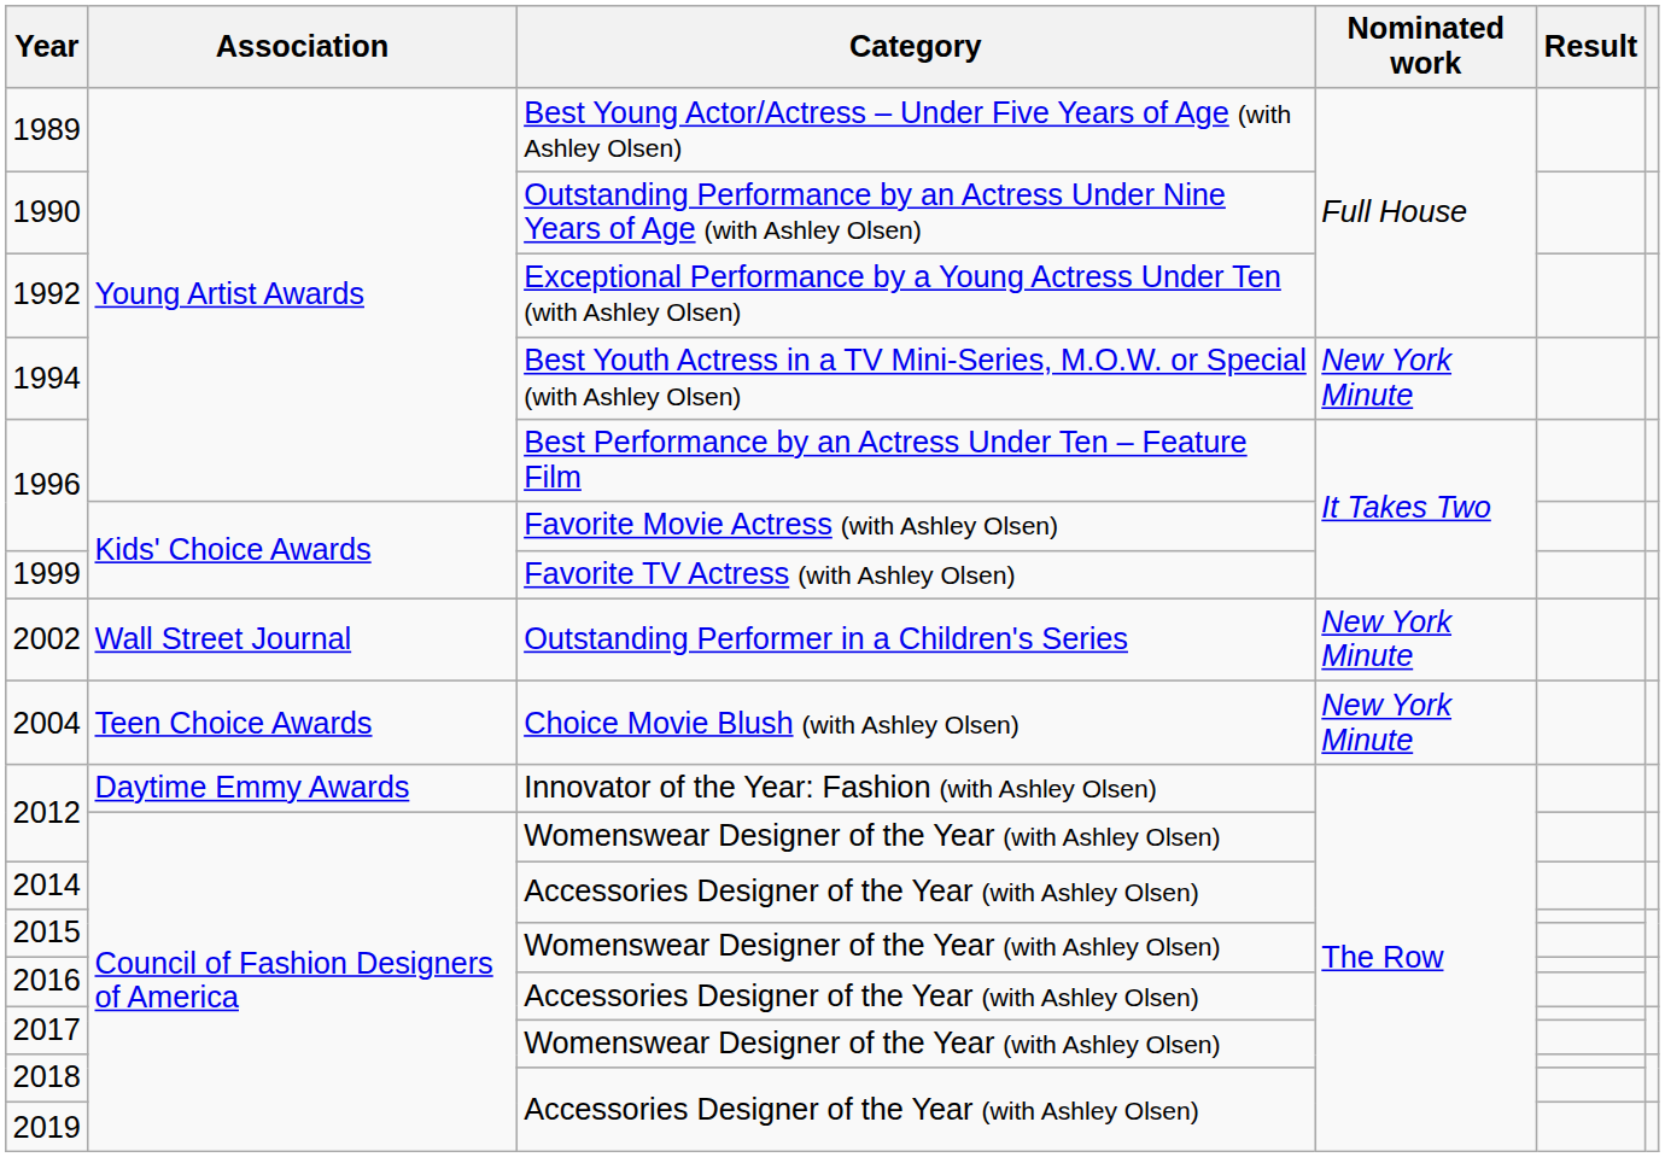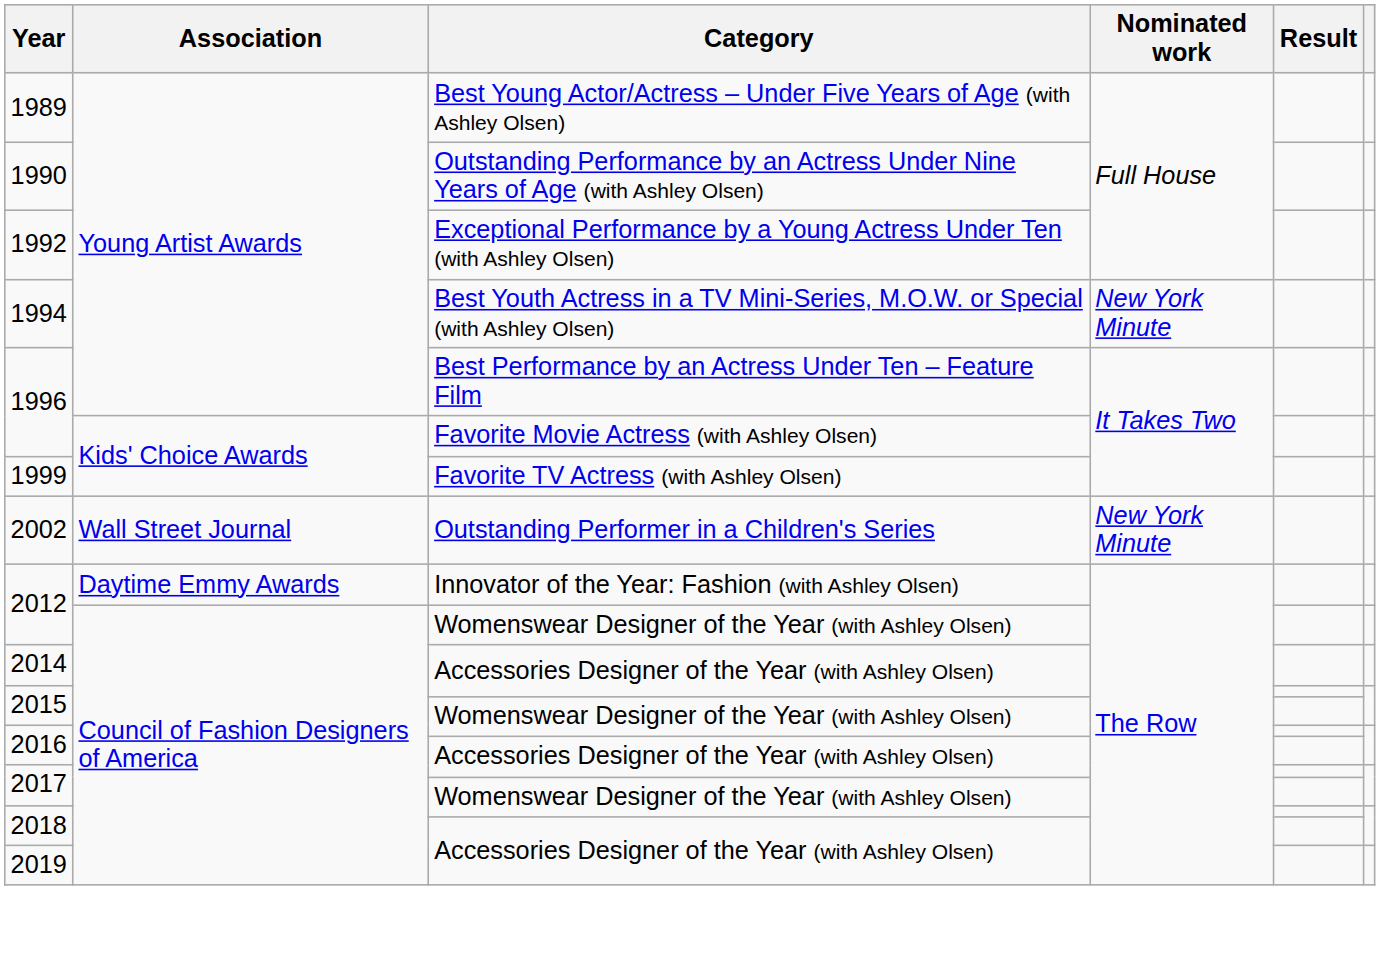- row: 2004 | Teen Choice Awards | Choice Movie Blush (with Ashley Olsen) | New York Minute
